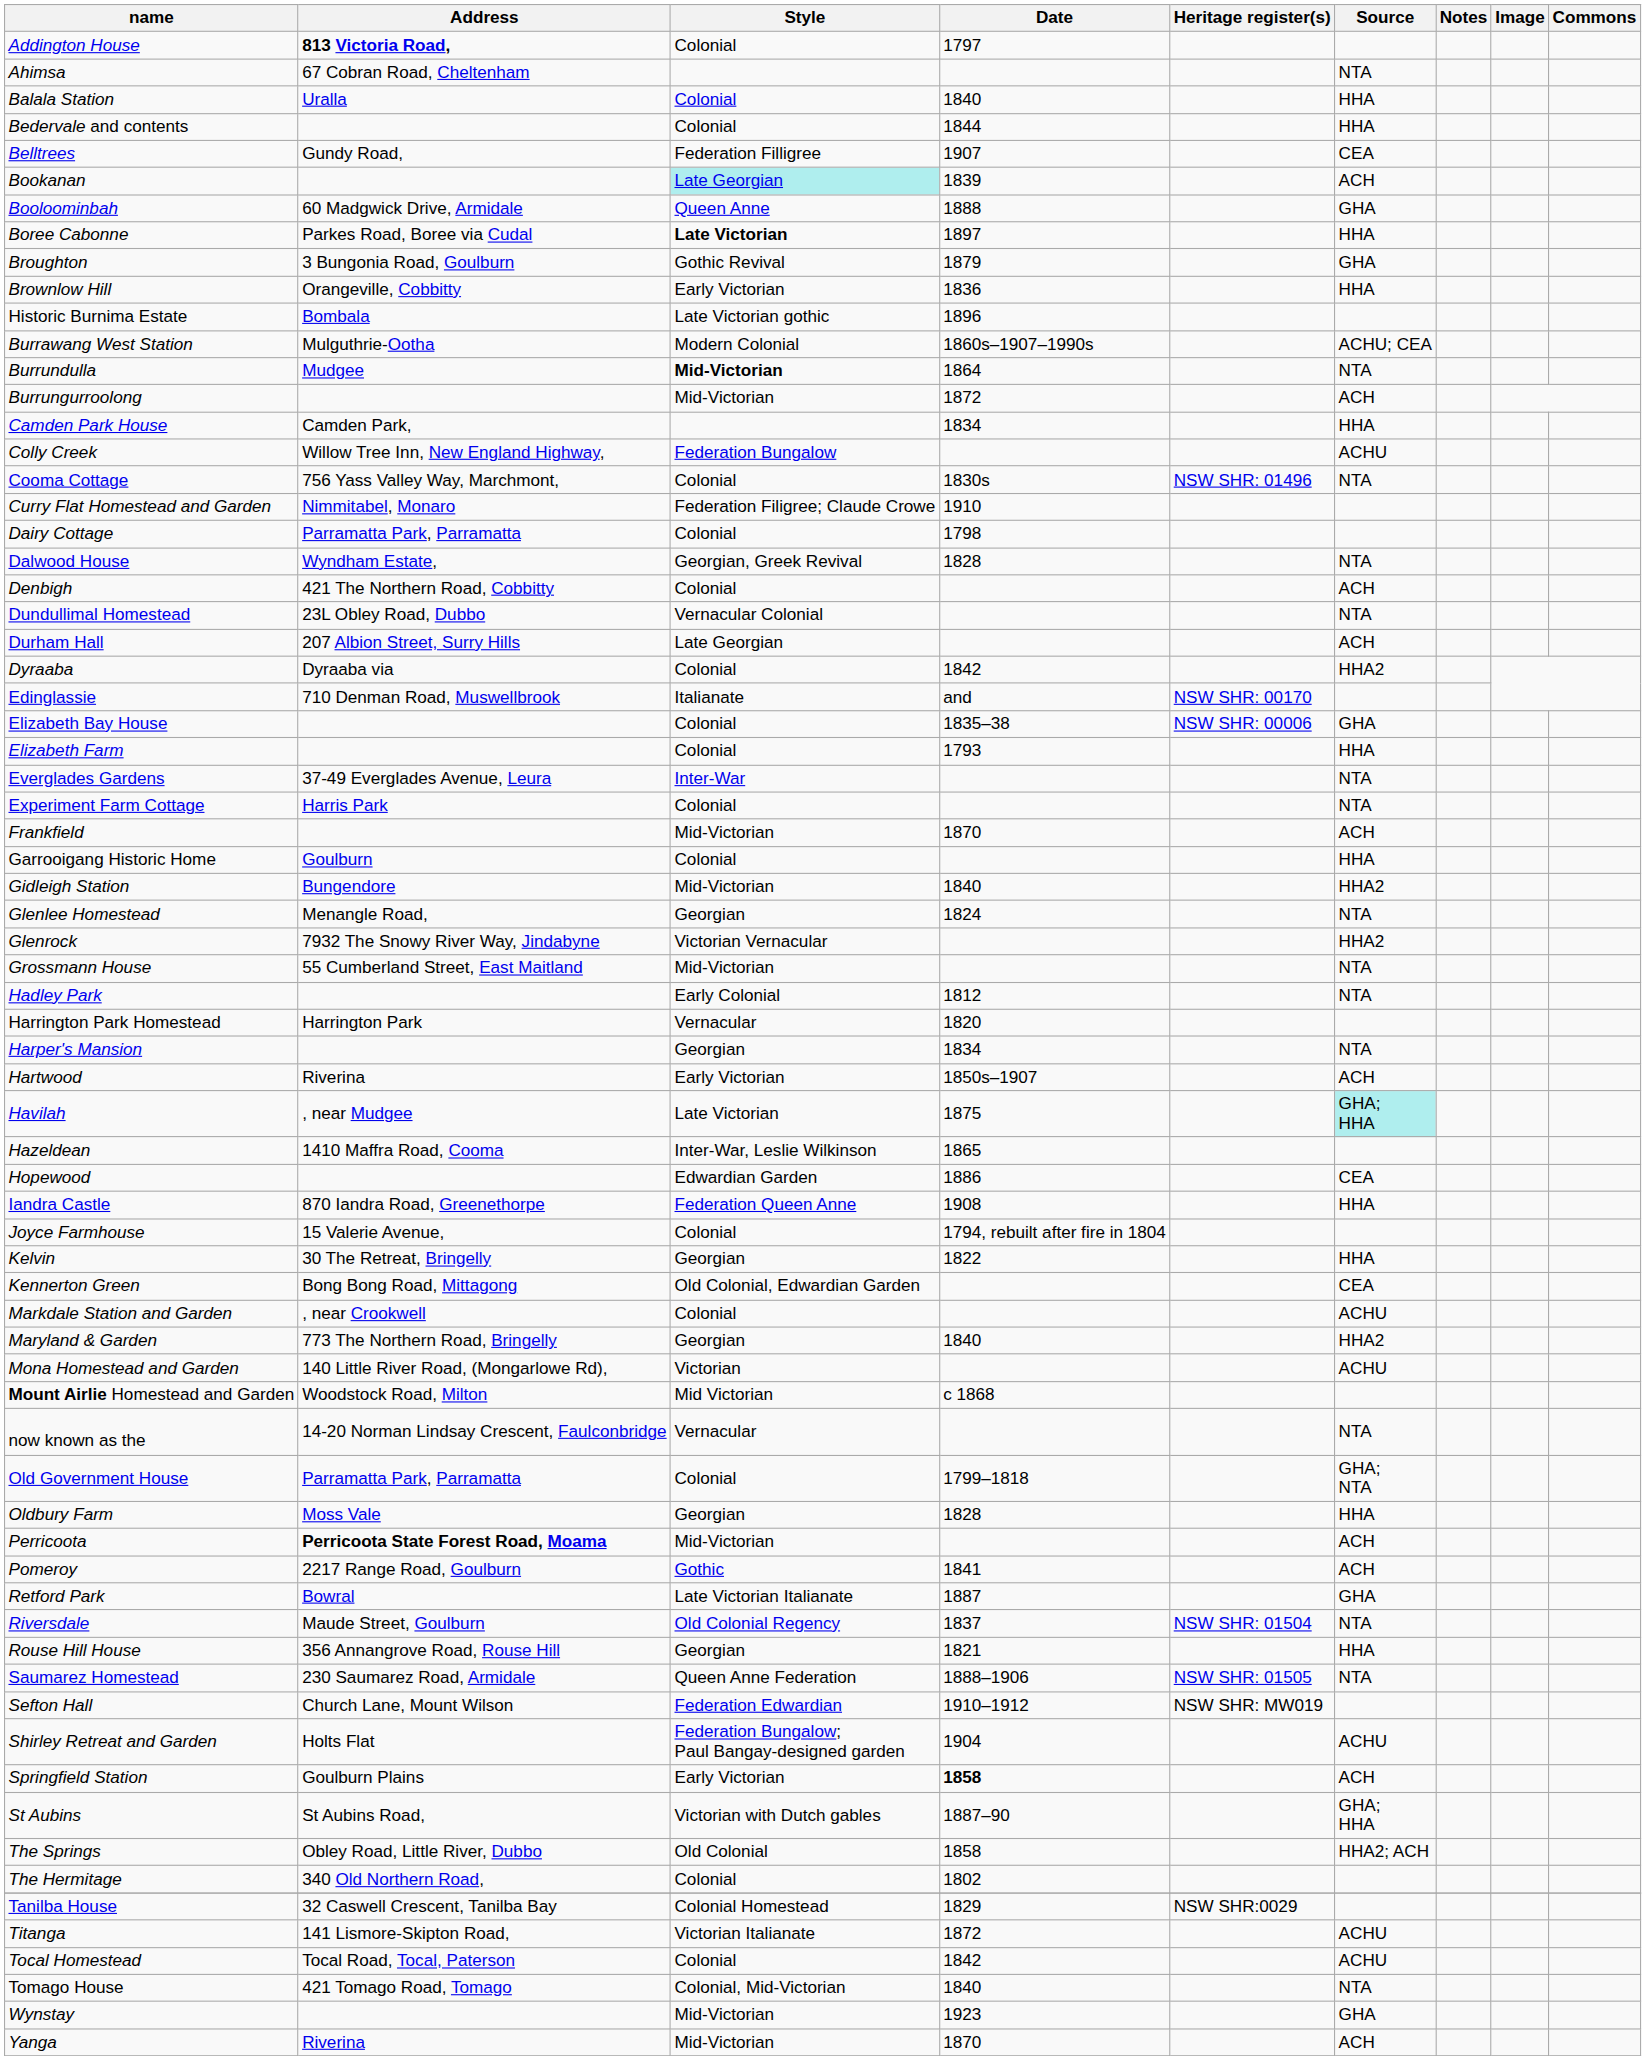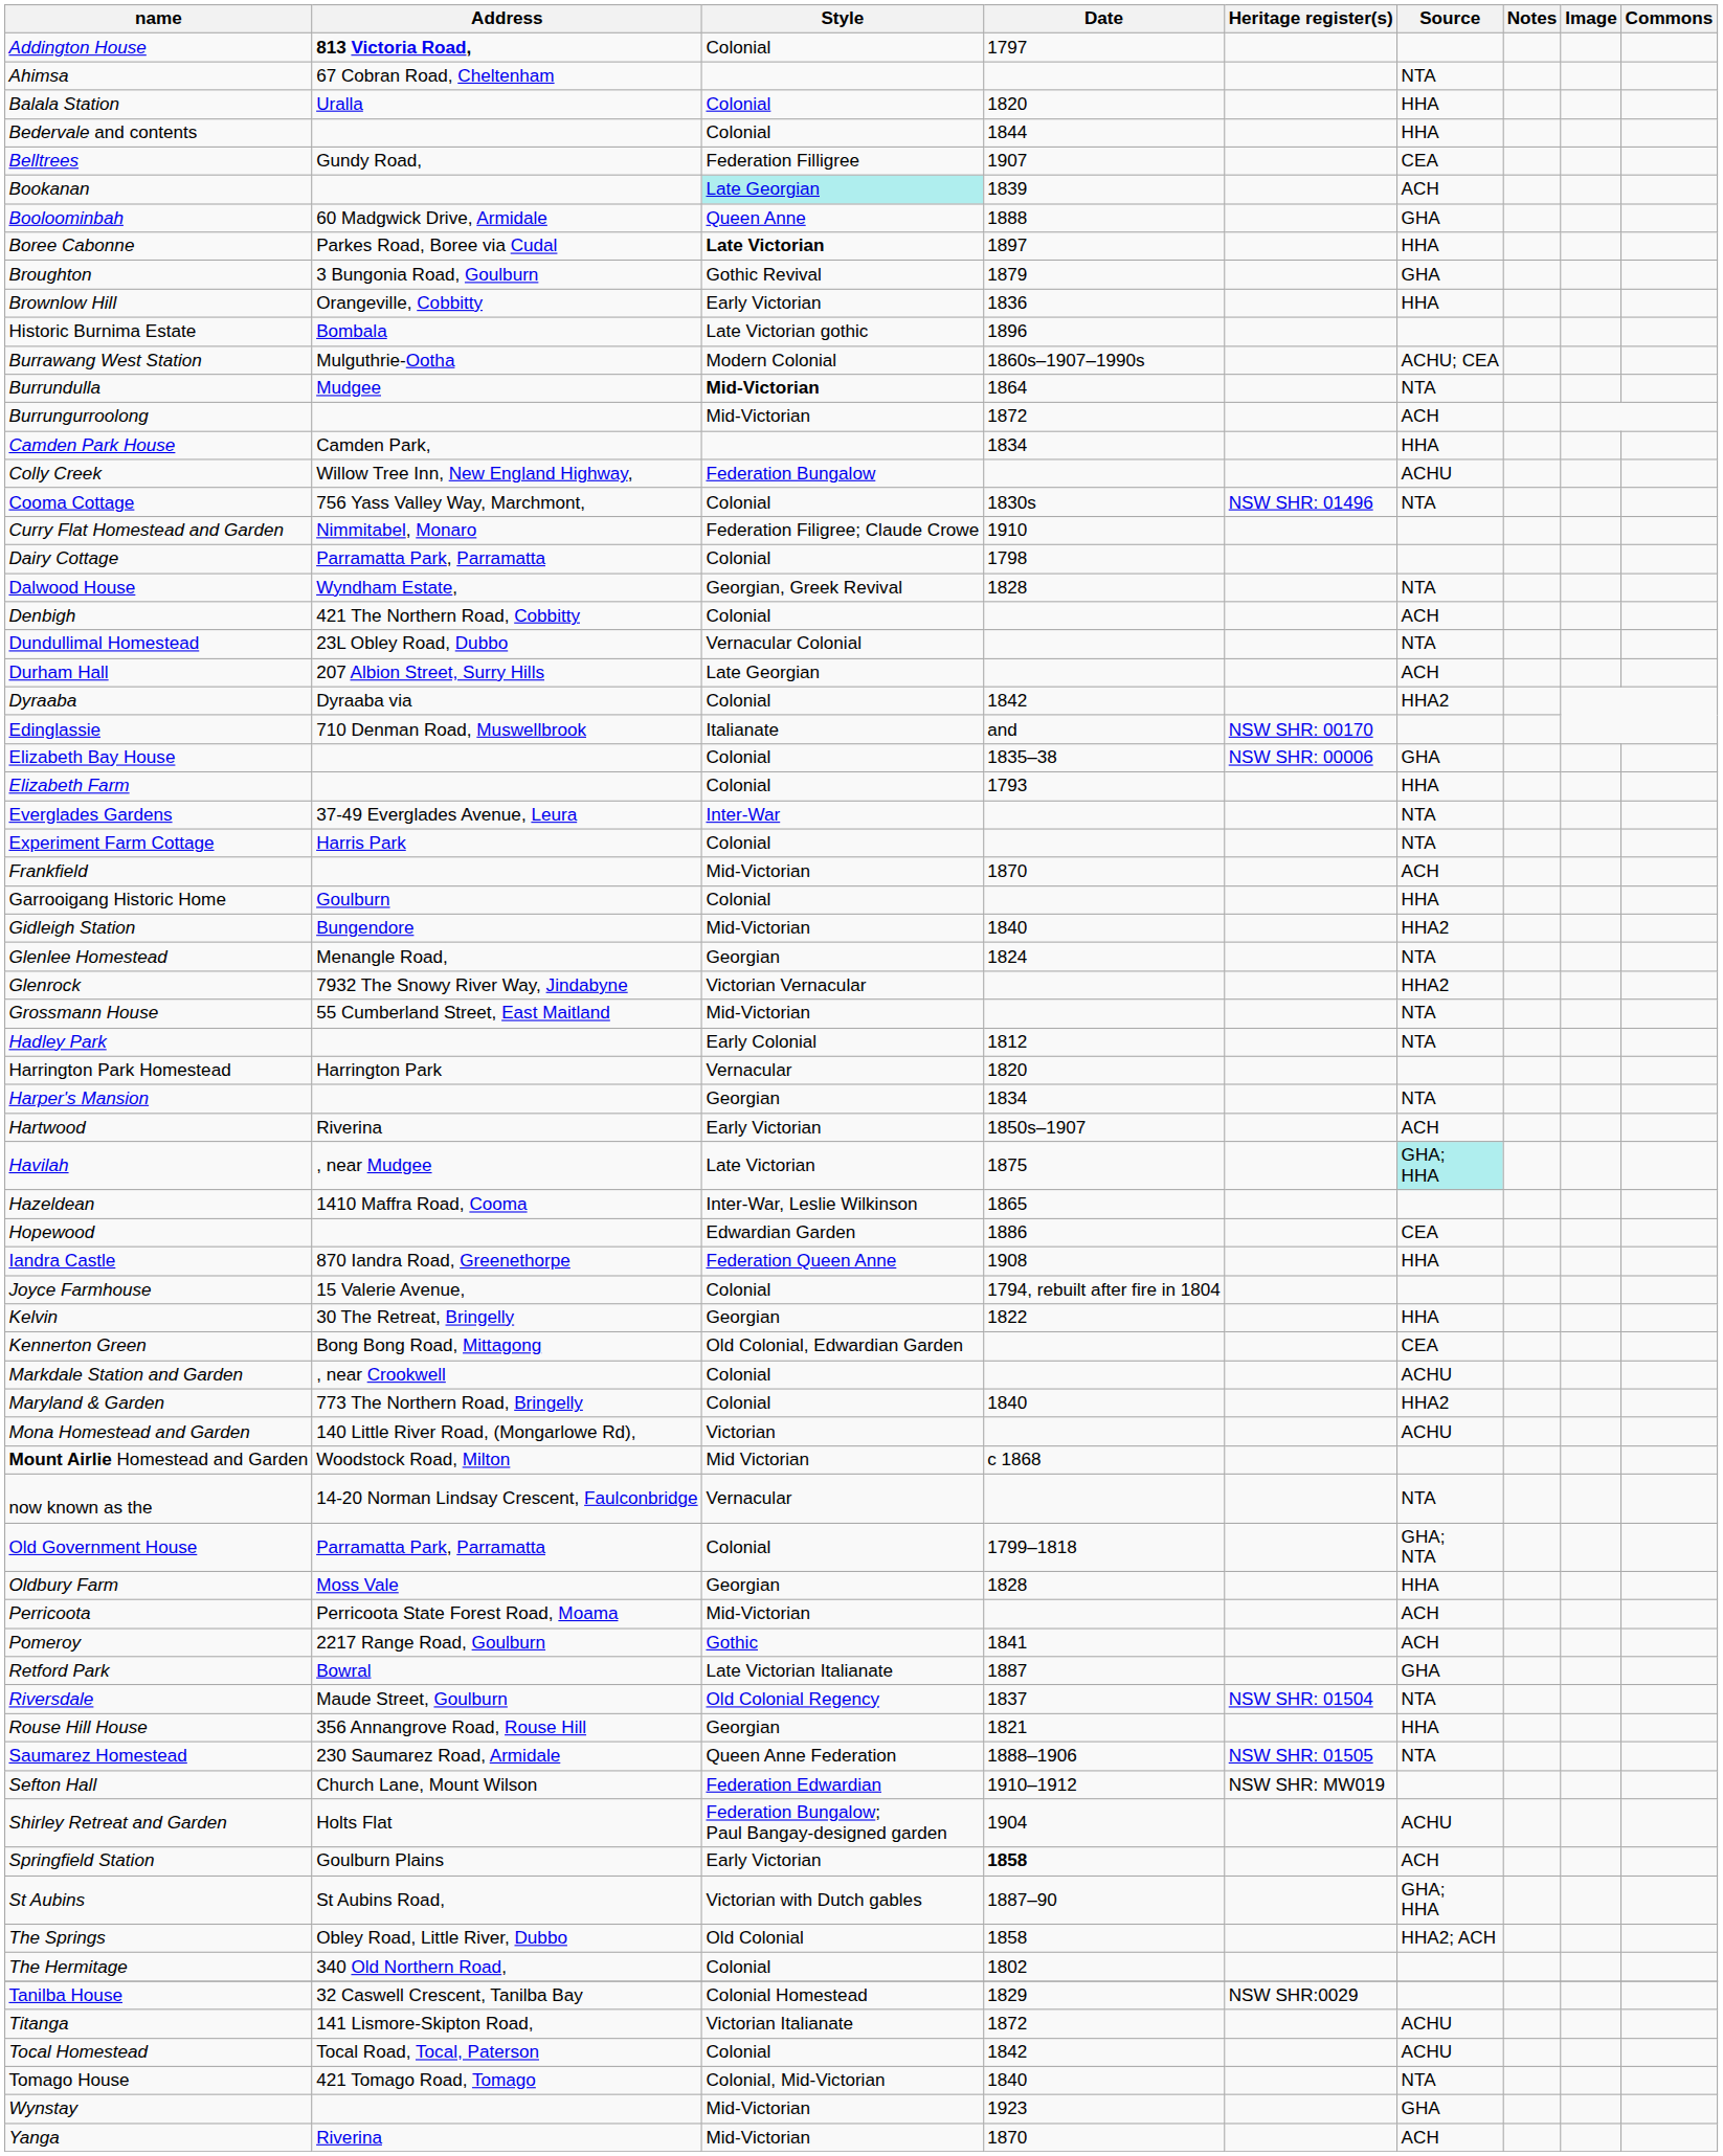Balala Station | Date: 1840 -> 1820
Maryland & Garden | Style: Georgian -> Colonial
Perricoota | Address: bold -> normal
